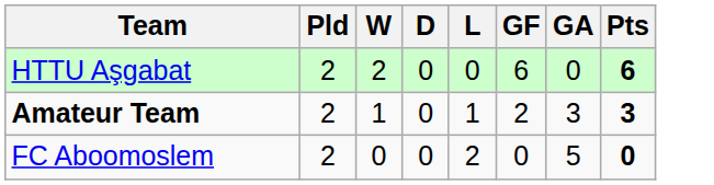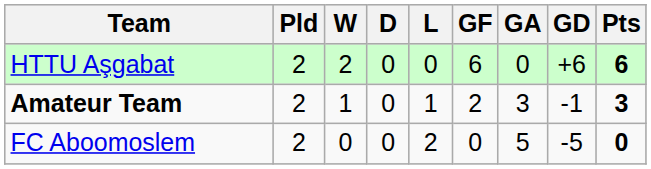+ column: GD | +6 | -1 | -5
